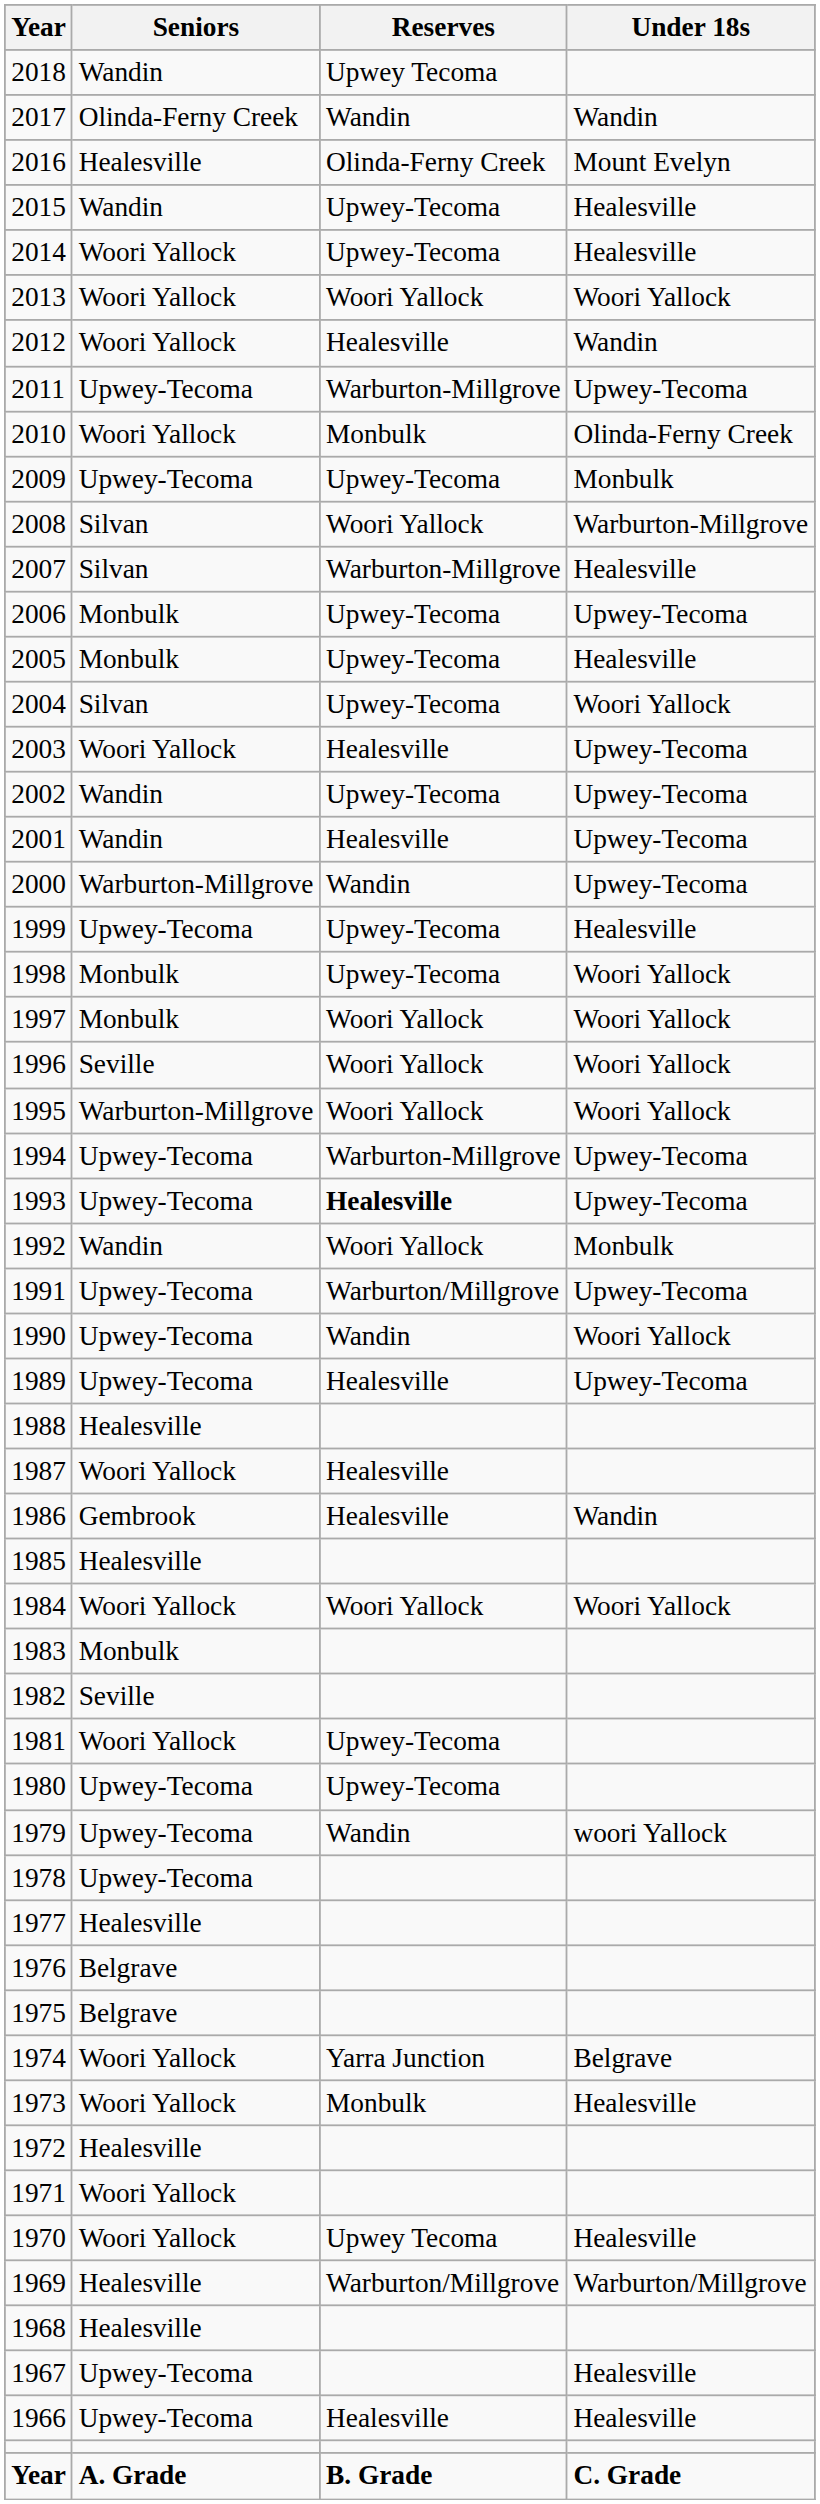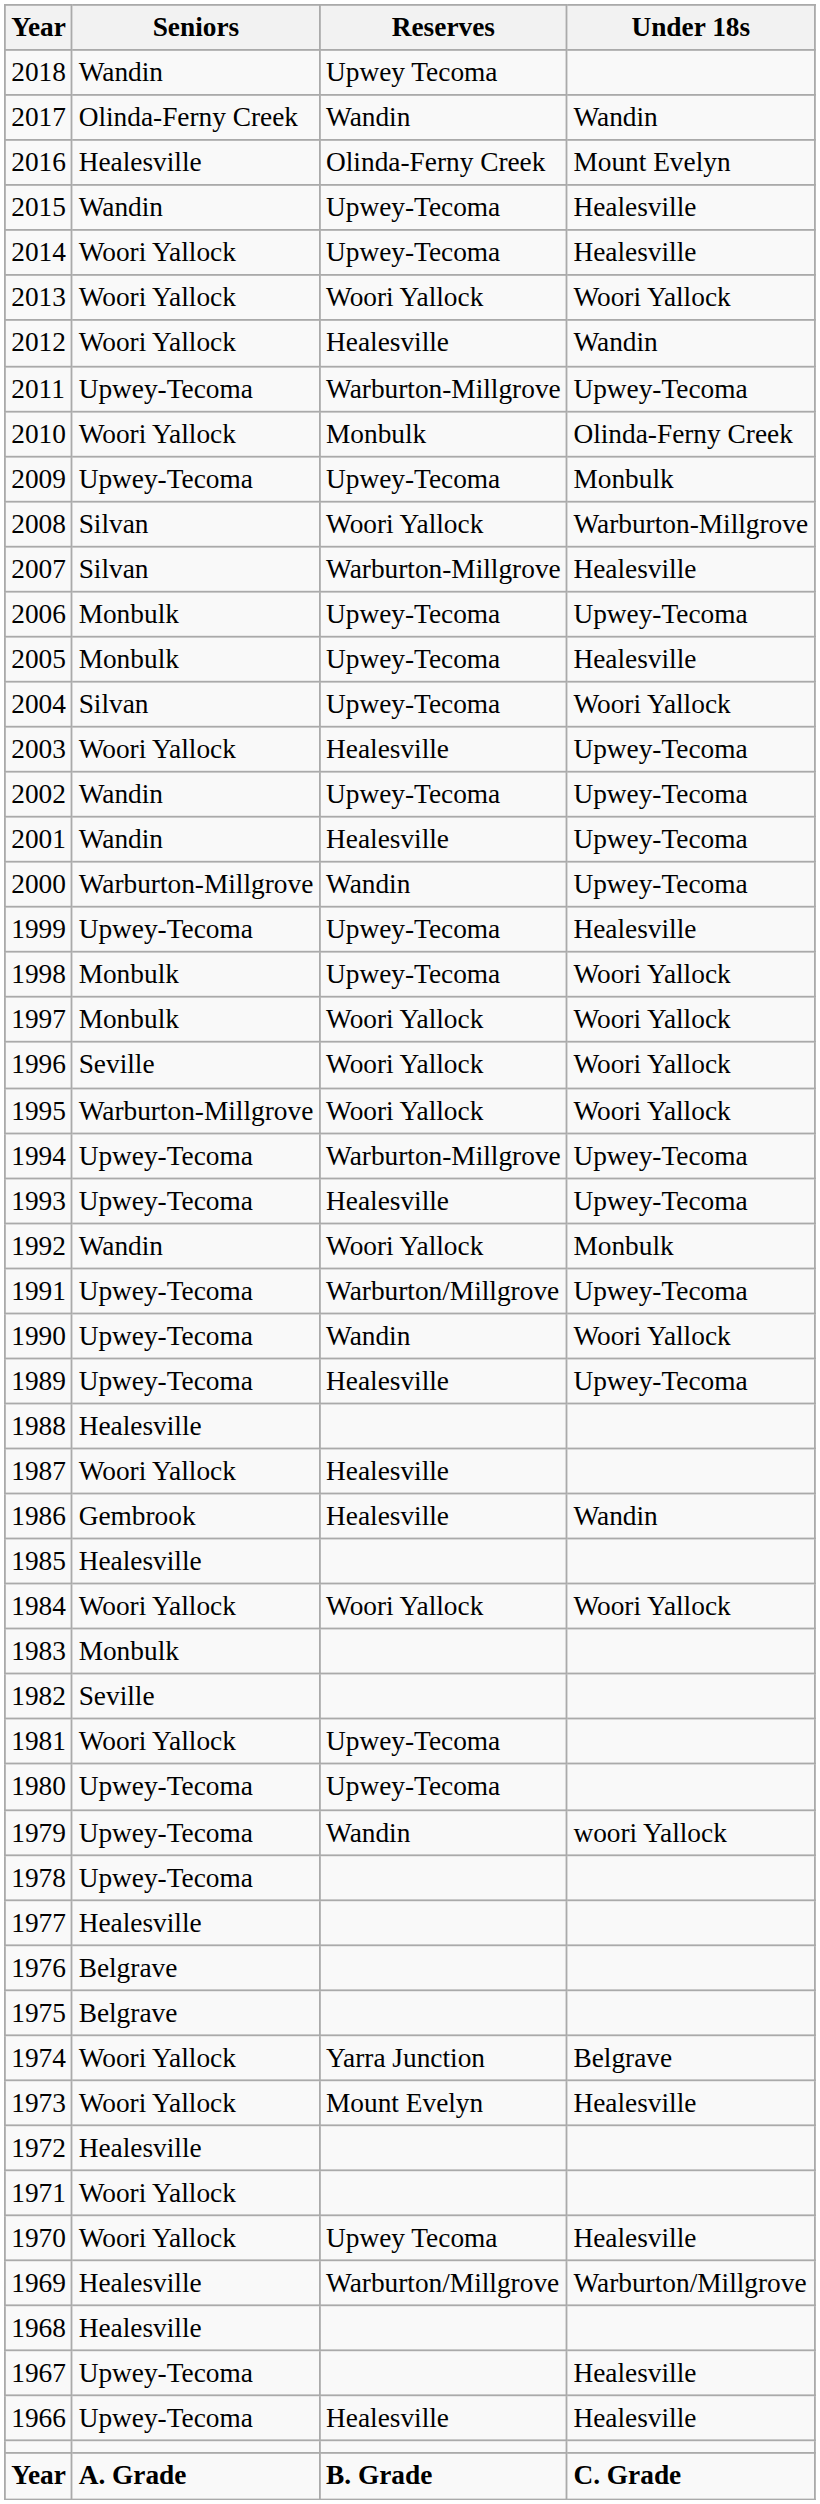1993 | Reserves: bold -> normal
1973 | Reserves: Monbulk -> Mount Evelyn
